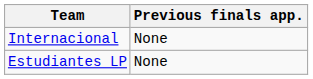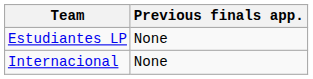rows swapped: Estudiantes LP <-> Internacional
